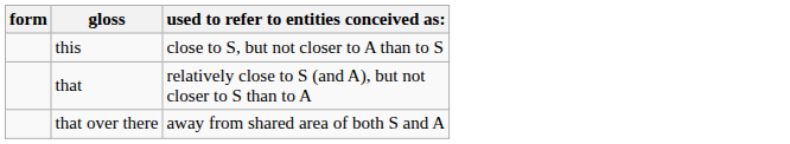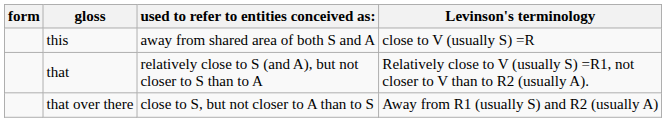+ column: Levinson's terminology | close to V (usually S) =R | Relatively close to V (usually S) =R1, not closer to V than to R2 (usually A). | Away from R1 (usually S) and R2 (usually A)
this | used to refer to entities conceived as:: close to S, but not closer to A than to S -> away from shared area of both S and A
that over there | used to refer to entities conceived as:: away from shared area of both S and A -> close to S, but not closer to A than to S
